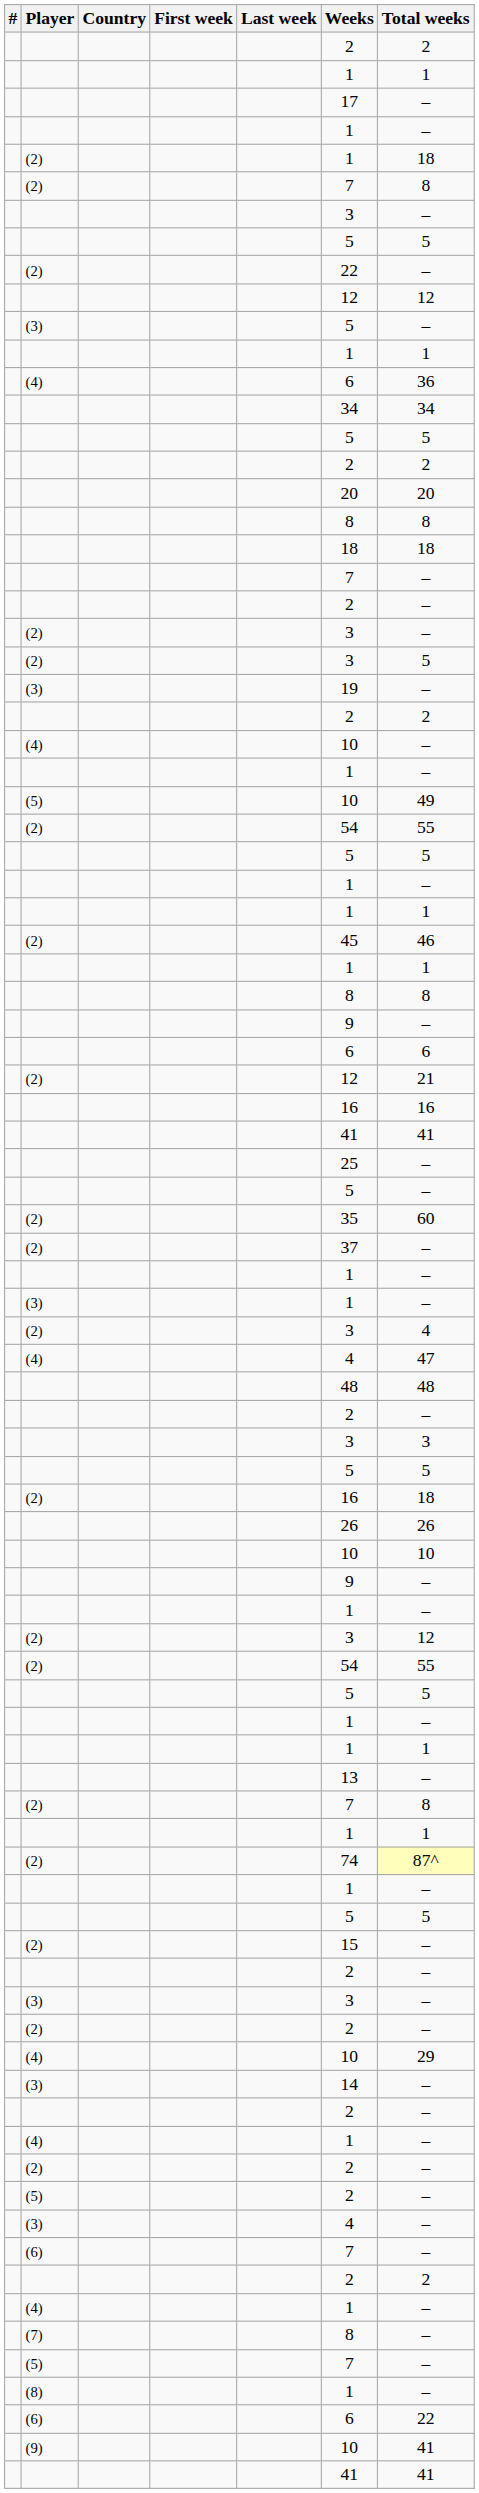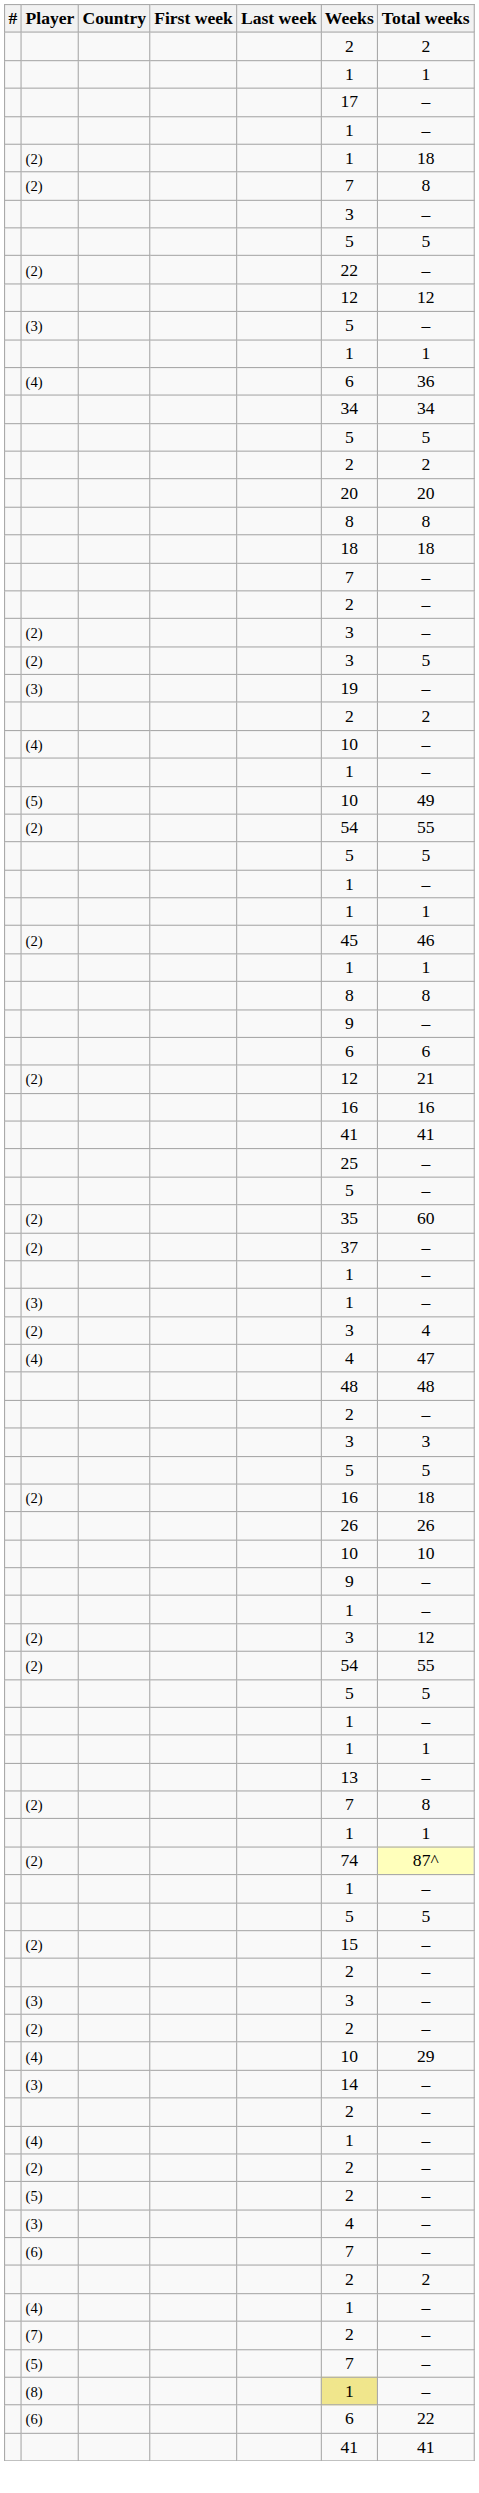(7) | Weeks: 8 -> 2
(8) | Weeks: no background -> khaki background
- row: (9) | 10 | 41
